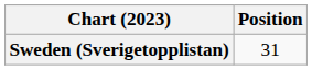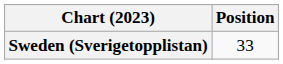Sweden (Sverigetopplistan) | Position: 31 -> 33
